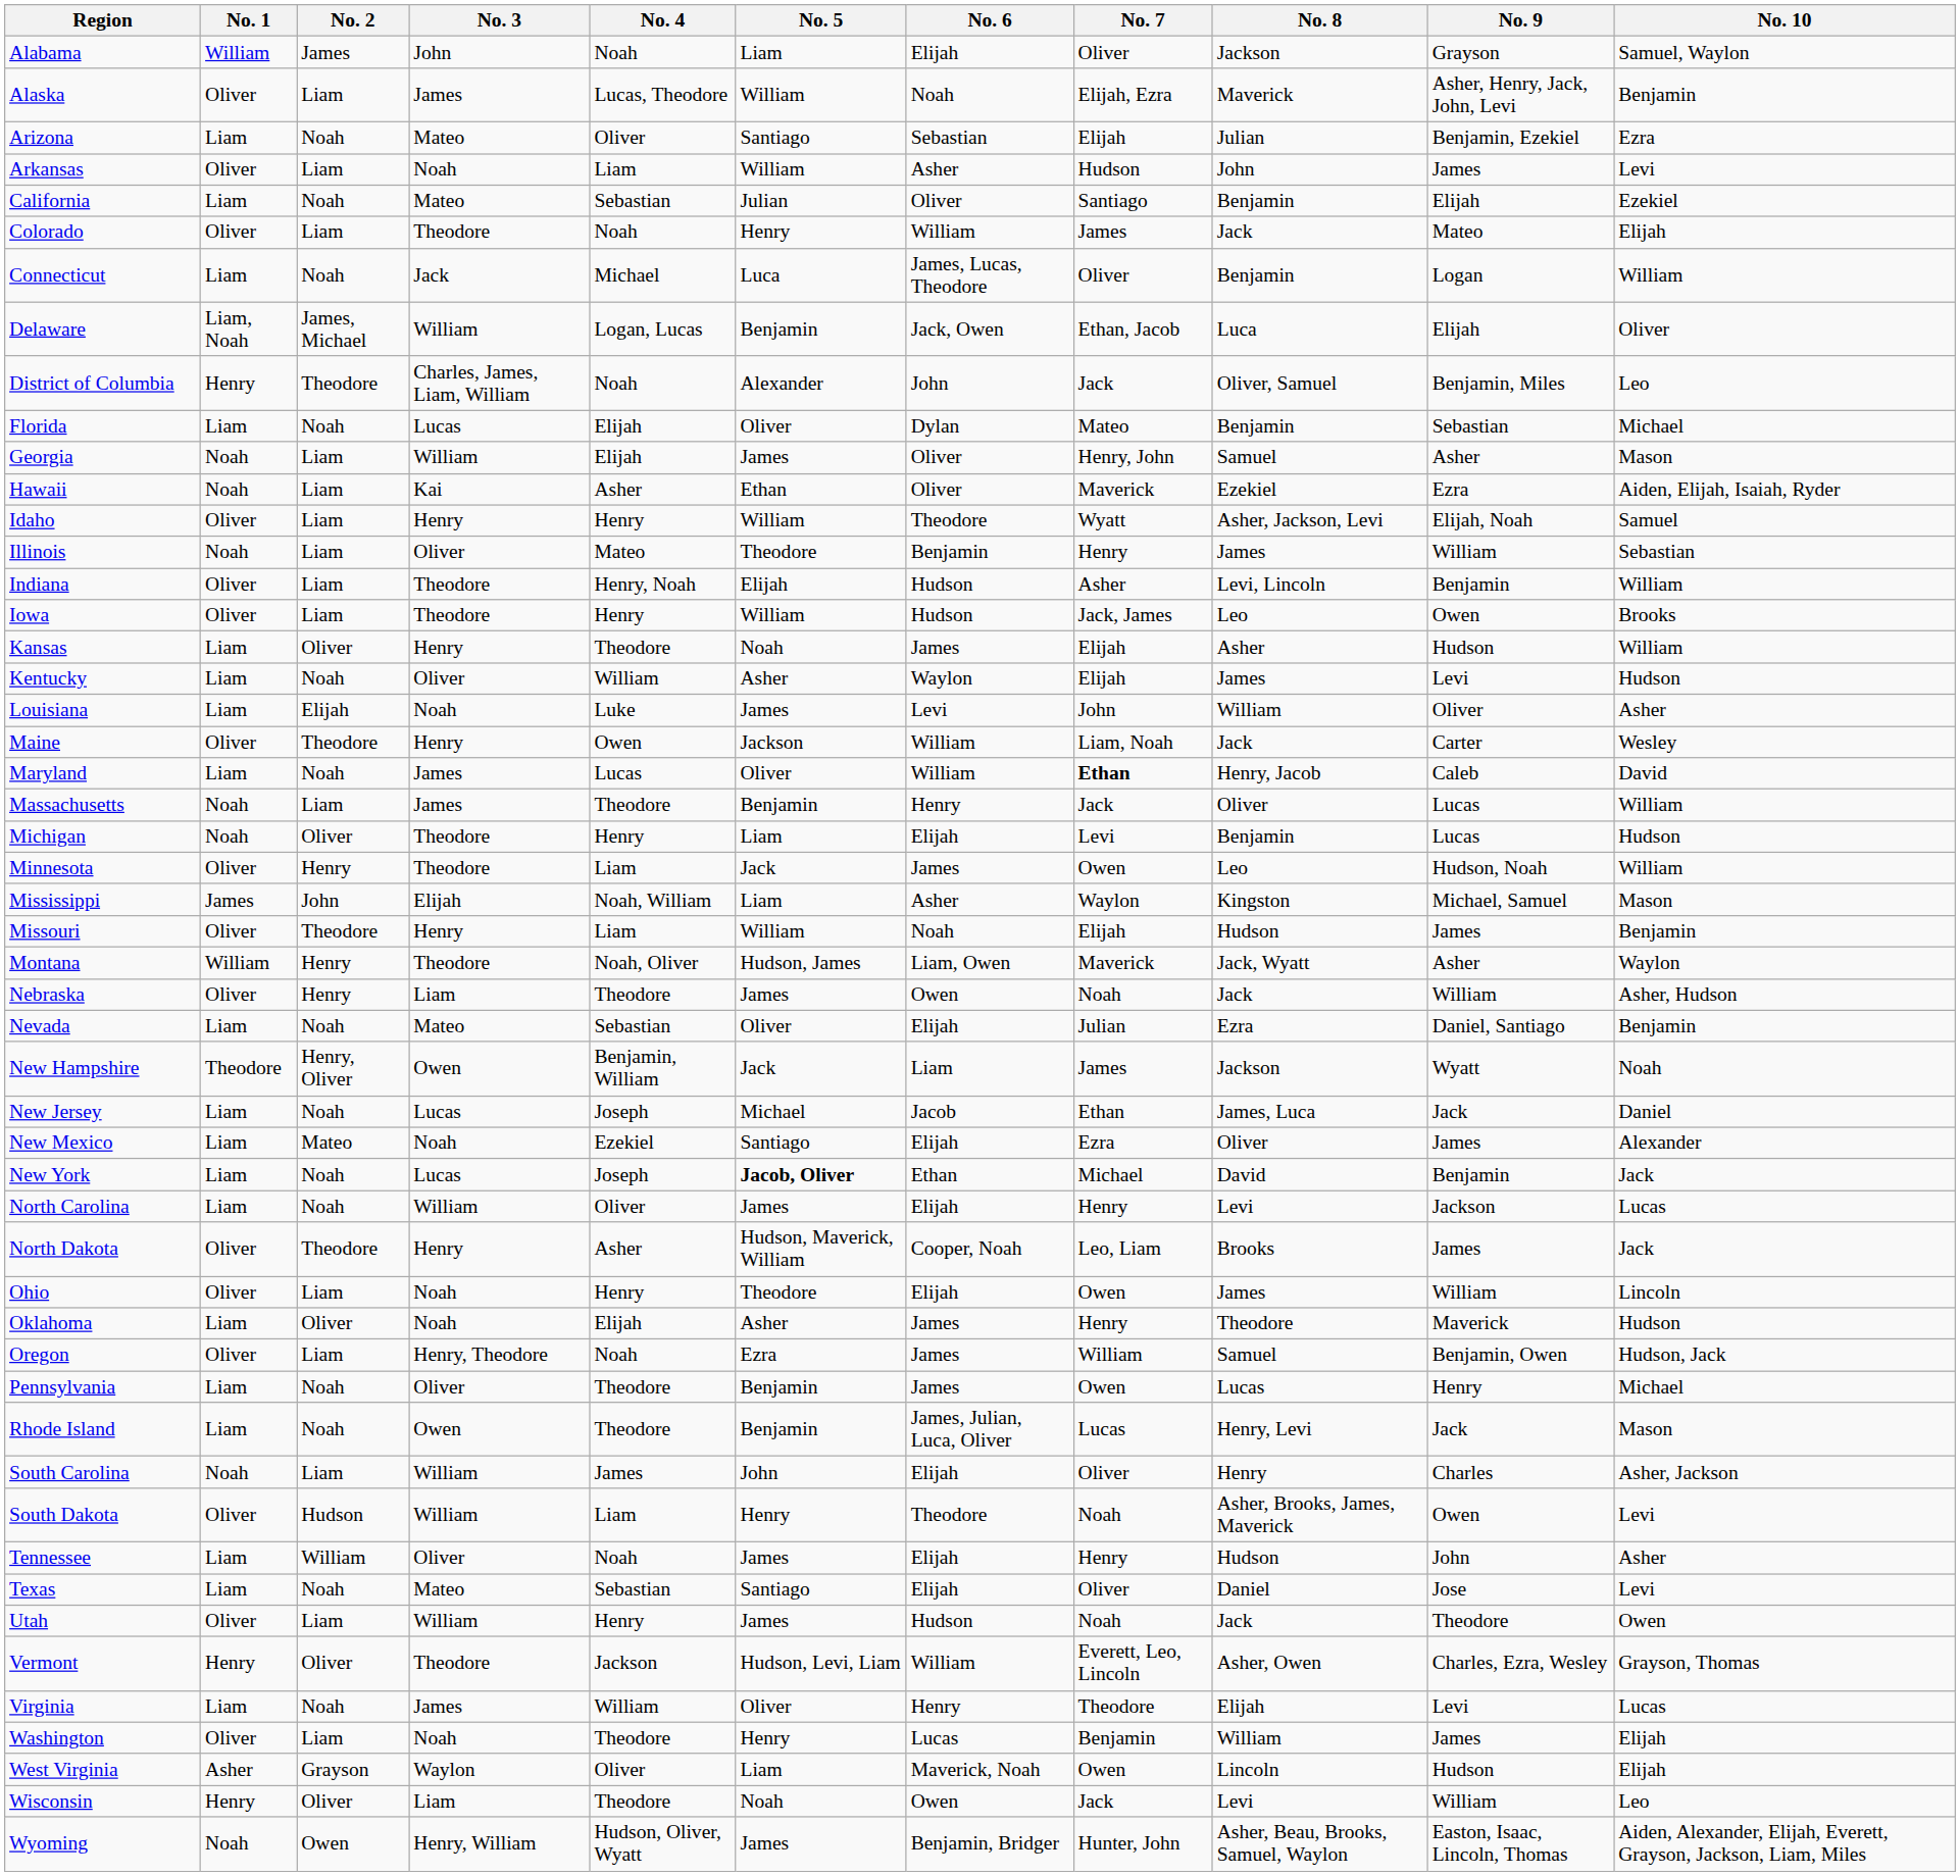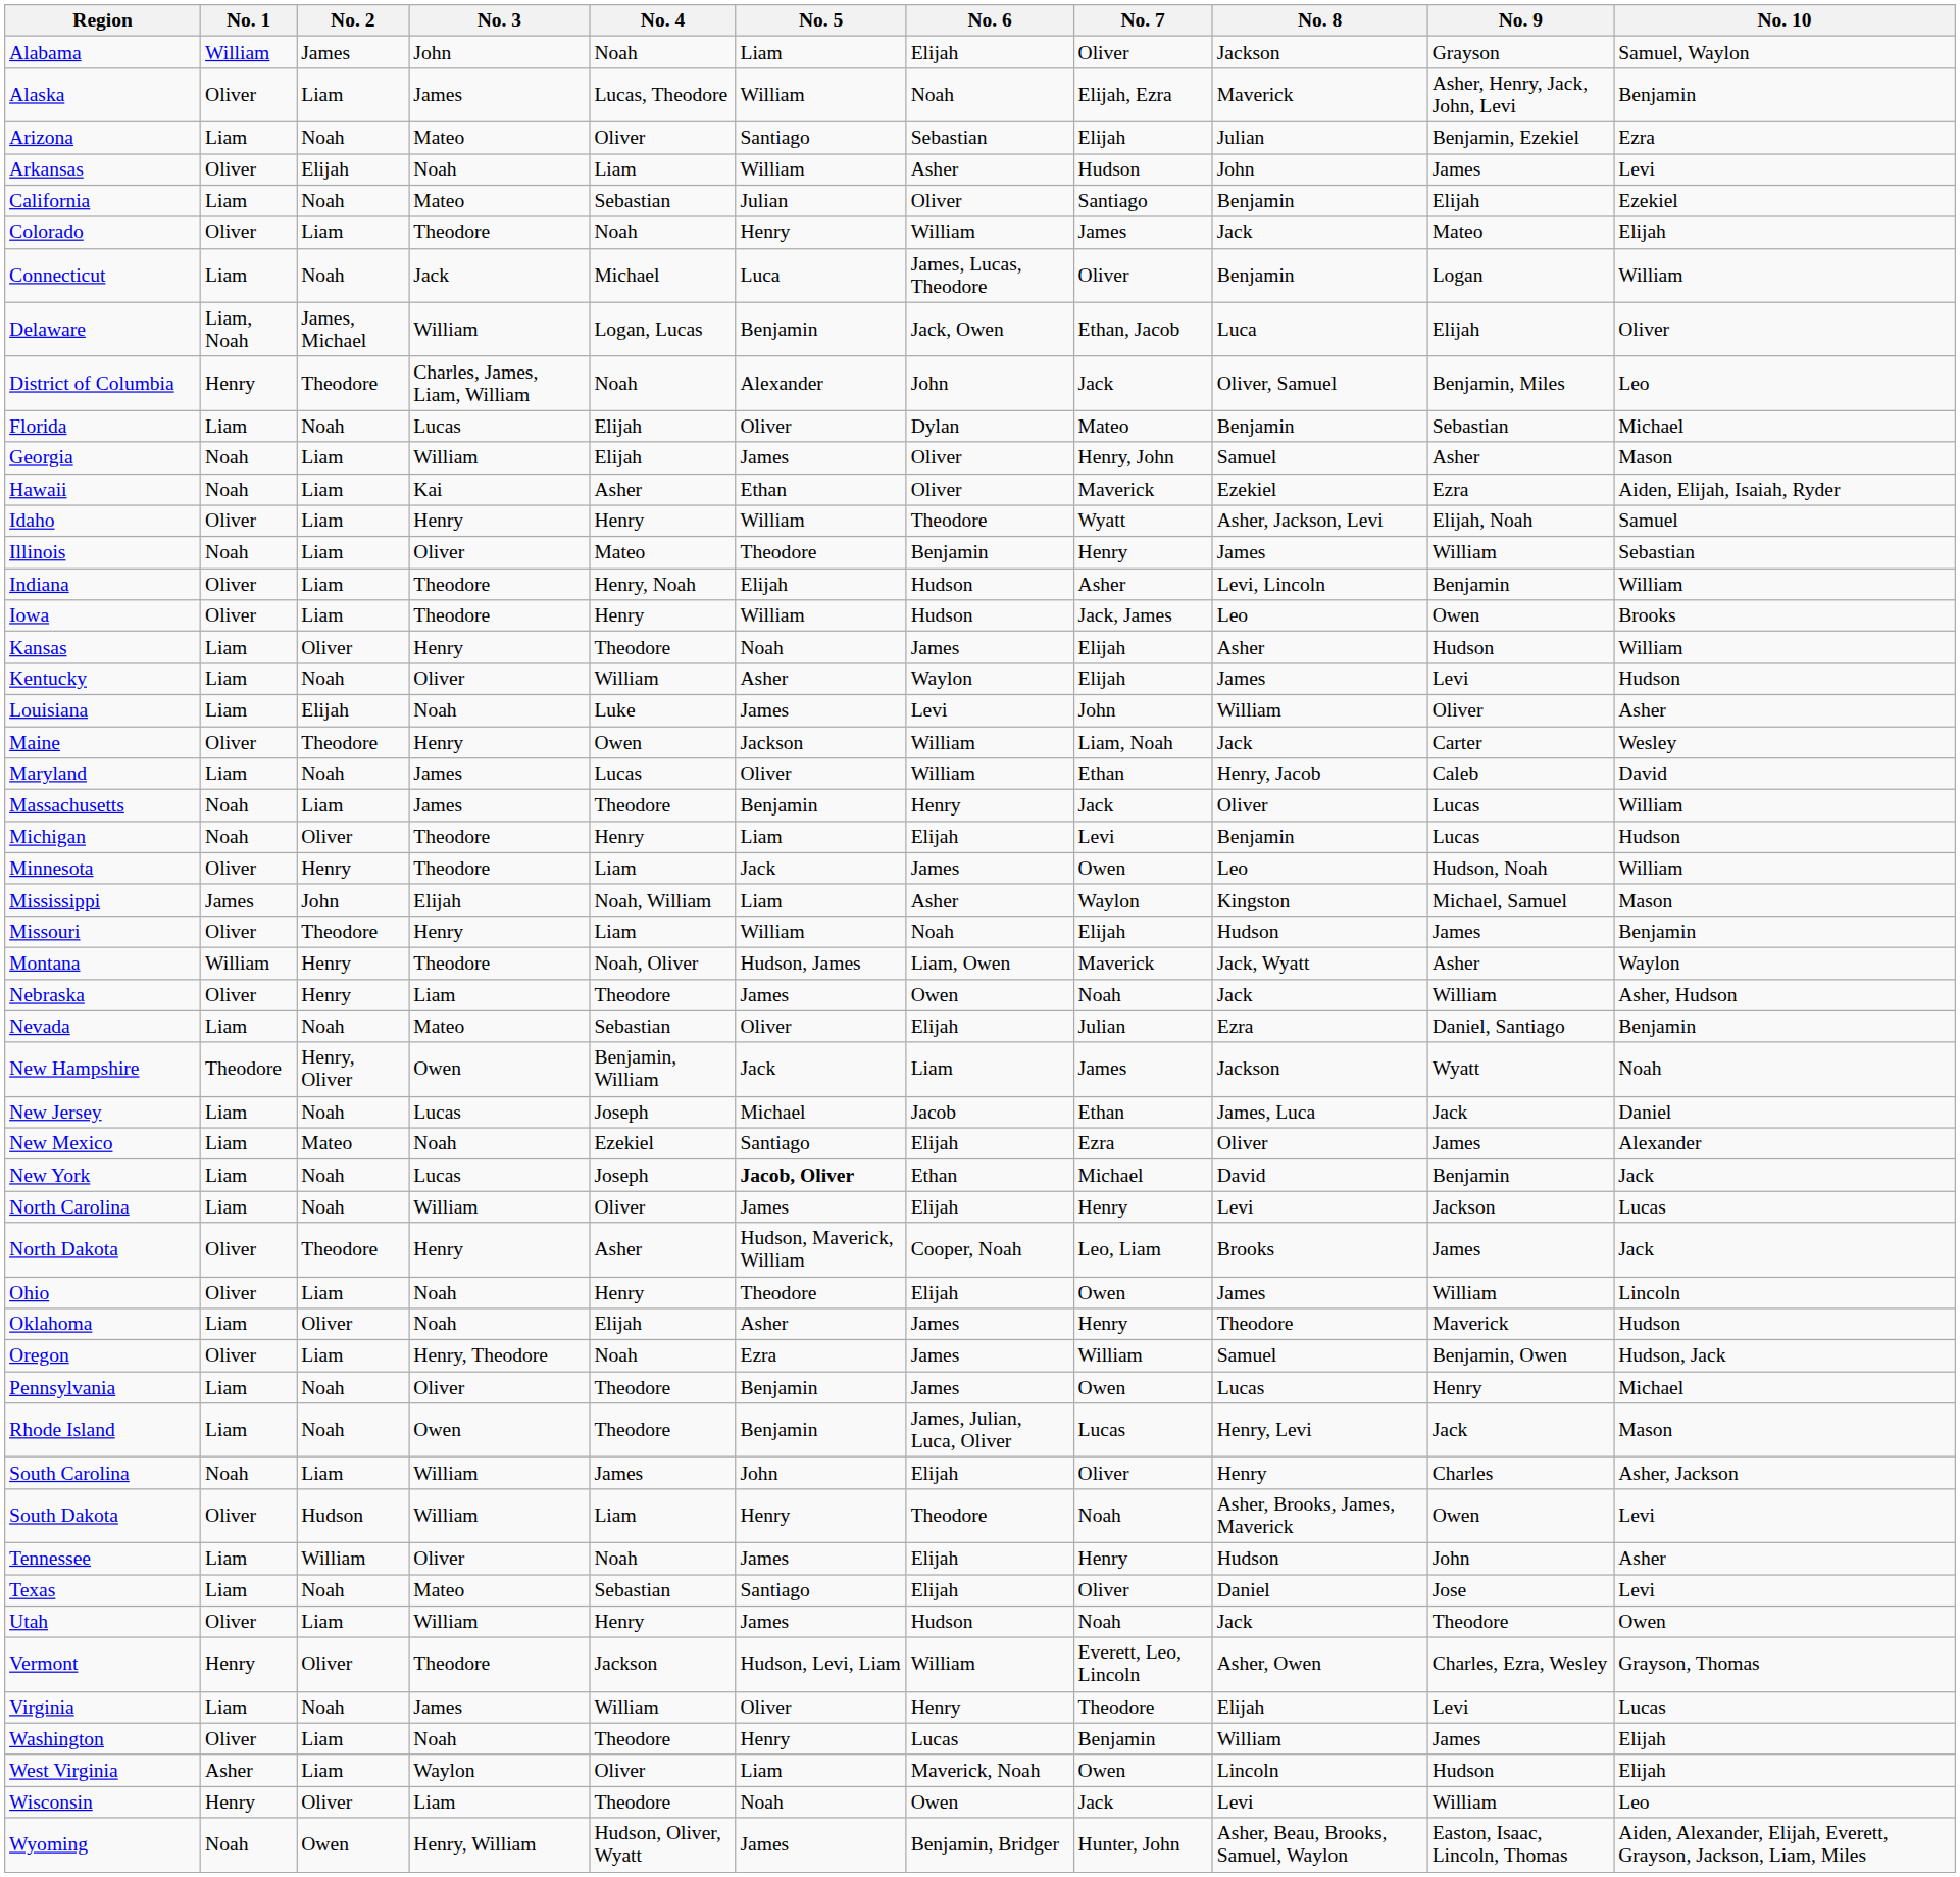Arkansas | No. 2: Liam -> Elijah
Maryland | No. 7: bold -> normal
West Virginia | No. 2: Grayson -> Liam
